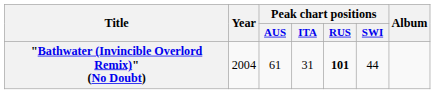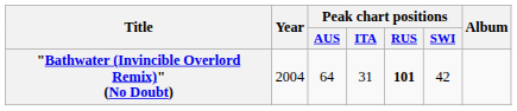"Bathwater (Invincible Overlord Remix)" (No Doubt) | Peak chart positions / AUS: 61 -> 64
"Bathwater (Invincible Overlord Remix)" (No Doubt) | Peak chart positions / SWI: 44 -> 42
